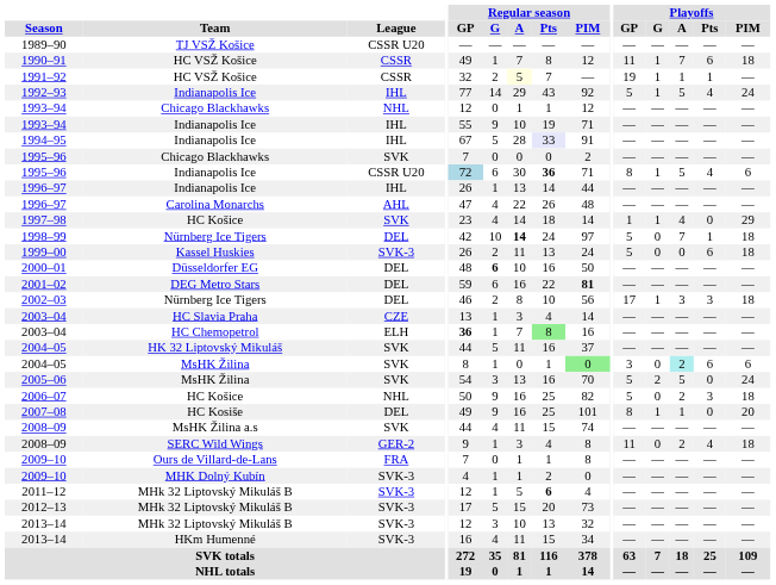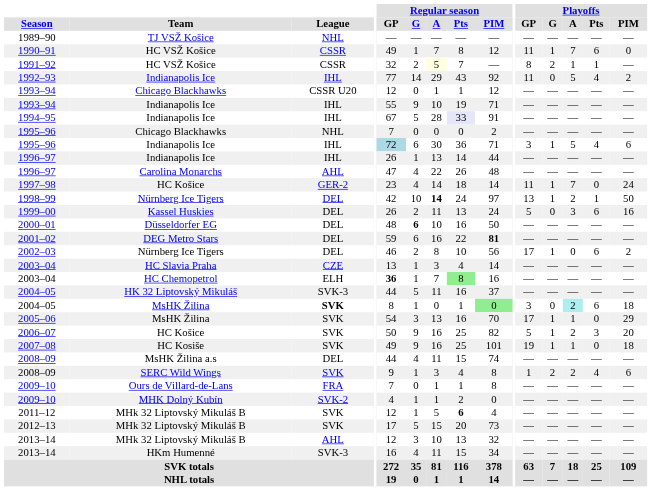1989–90 | League: CSSR U20 -> NHL
1990–91 | Playoffs / PIM: 18 -> 0
1991–92 | Playoffs / GP: 19 -> 8
1991–92 | Playoffs / G: 1 -> 2
1992–93 | Playoffs / GP: 5 -> 11
1992–93 | Playoffs / G: 1 -> 0
1992–93 | Playoffs / PIM: 24 -> 2
1993–94 / Chicago Blackhawks | League: NHL -> CSSR U20
1995–96 / Chicago Blackhawks | League: SVK -> NHL
1995–96 / Indianapolis Ice | League: CSSR U20 -> IHL
1995–96 / Indianapolis Ice | Regular season / Pts: bold -> normal
1995–96 / Indianapolis Ice | Playoffs / GP: 8 -> 3
1997–98 | League: SVK -> GER-2
1997–98 | Playoffs / GP: 1 -> 11
1997–98 | Playoffs / A: 4 -> 7
1997–98 | Playoffs / PIM: 29 -> 24
1998–99 | Playoffs / GP: 5 -> 13
1998–99 | Playoffs / G: 0 -> 1
1998–99 | Playoffs / A: 7 -> 2
1998–99 | Playoffs / PIM: 18 -> 50
1999–00 | League: SVK-3 -> DEL
1999–00 | Playoffs / A: 0 -> 3
1999–00 | Playoffs / PIM: 18 -> 16
2002–03 | Playoffs / A: 3 -> 0
2002–03 | Playoffs / Pts: 3 -> 6
2002–03 | Playoffs / PIM: 18 -> 2
2004–05 / HK 32 Liptovský Mikuláš | League: SVK -> SVK-3
2004–05 / MsHK Žilina | League: normal -> bold
2004–05 / MsHK Žilina | Playoffs / PIM: 6 -> 18
2005–06 | Playoffs / GP: 5 -> 17
2005–06 | Playoffs / G: 2 -> 1
2005–06 | Playoffs / A: 5 -> 1
2005–06 | Playoffs / PIM: 24 -> 29
2006–07 | League: NHL -> SVK
2006–07 | Playoffs / G: 0 -> 1
2006–07 | Playoffs / PIM: 18 -> 20
2007–08 | League: DEL -> SVK
2007–08 | Playoffs / GP: 8 -> 19
2007–08 | Playoffs / PIM: 20 -> 18
2008–09 / MsHK Žilina a.s | League: SVK -> DEL
2008–09 / SERC Wild Wings | League: GER-2 -> SVK
2008–09 / SERC Wild Wings | Playoffs / GP: 11 -> 1
2008–09 / SERC Wild Wings | Playoffs / G: 0 -> 2
2008–09 / SERC Wild Wings | Playoffs / PIM: 18 -> 6
2009–10 / MHK Dolný Kubín | League: SVK-3 -> SVK-2
2011–12 | League: SVK-3 -> SVK
2012–13 | League: SVK-3 -> SVK
2013–14 / MHk 32 Liptovský Mikuláš B | League: SVK-3 -> AHL
